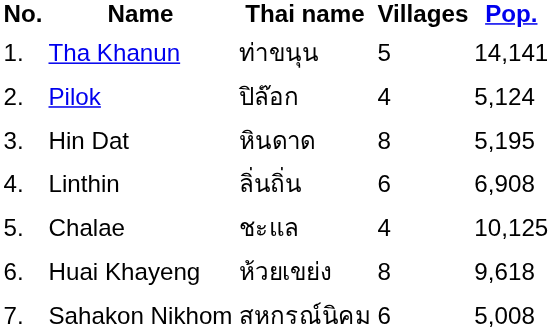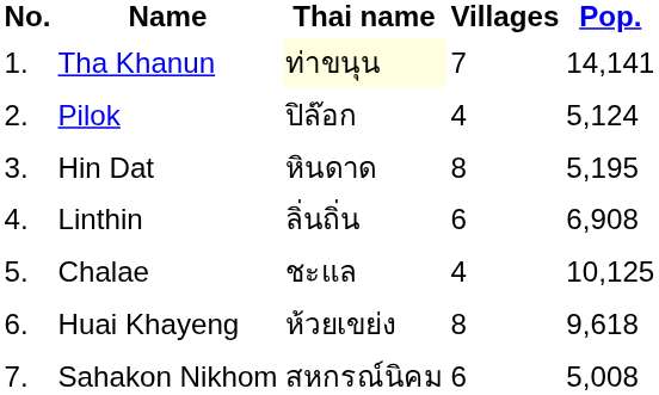Tha Khanun | Thai name: no background -> lightyellow background
Tha Khanun | Villages: 5 -> 7
